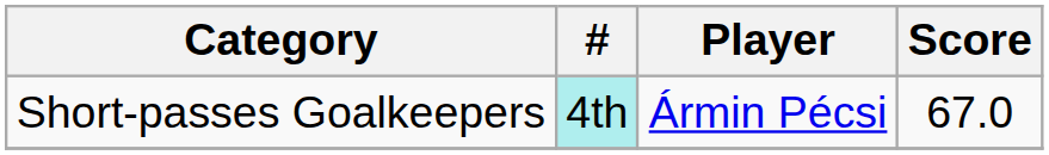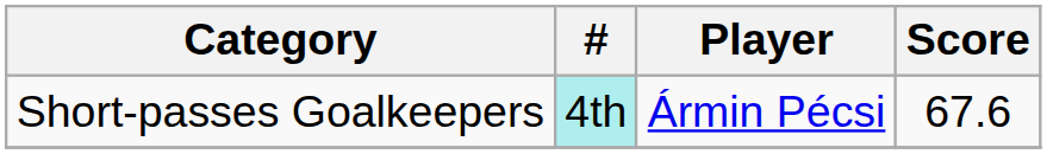Short-passes Goalkeepers | Score: 67.0 -> 67.6
